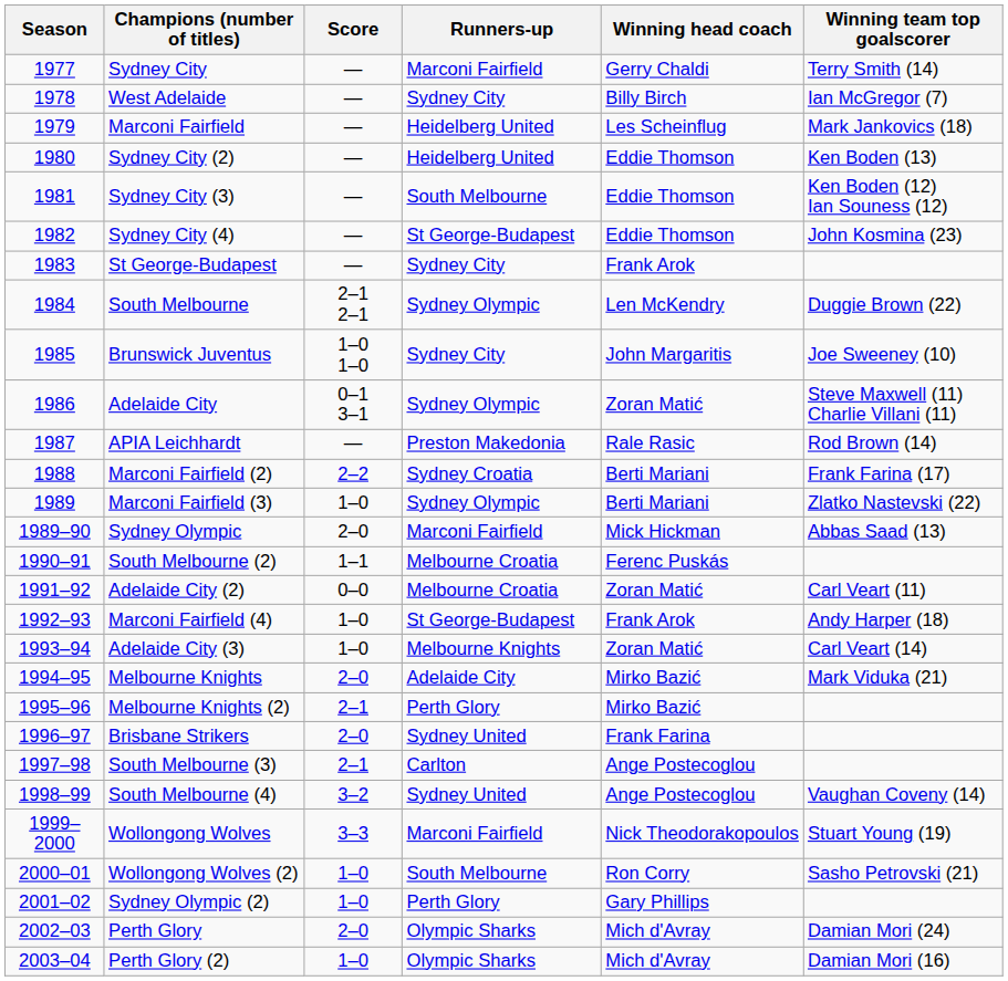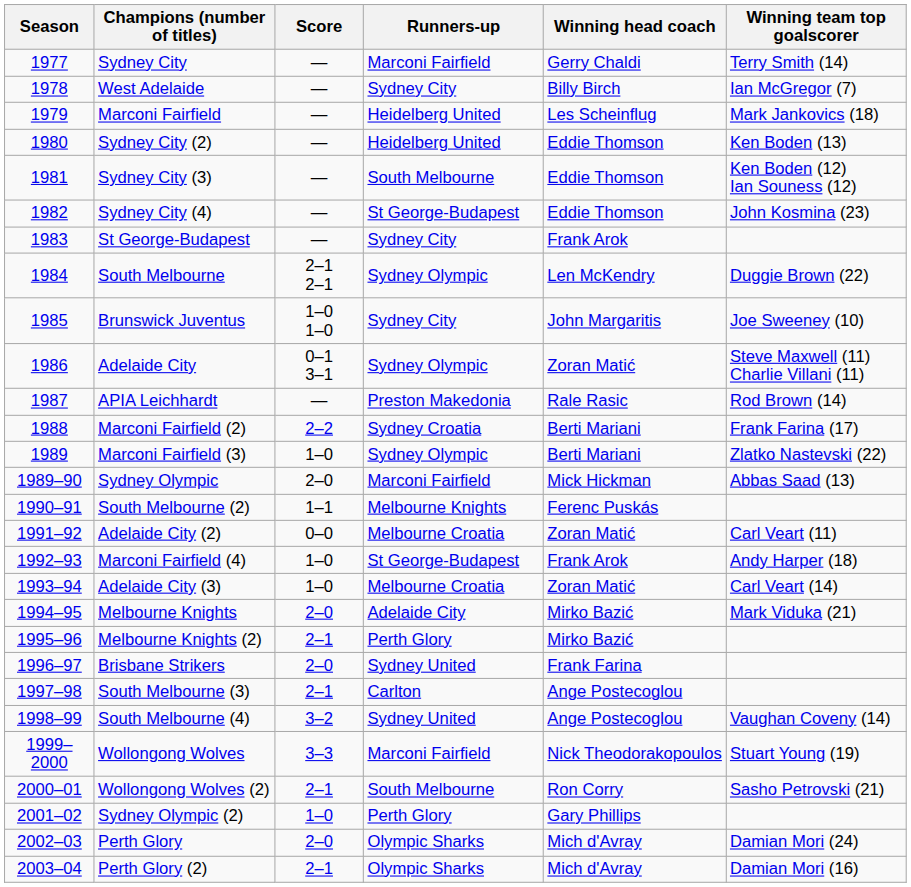South Melbourne (2) | Runners-up: Melbourne Croatia -> Melbourne Knights
Adelaide City (3) | Runners-up: Melbourne Knights -> Melbourne Croatia
Wollongong Wolves (2) | Score: 1–0 -> 2–1
Perth Glory (2) | Score: 1–0 -> 2–1
